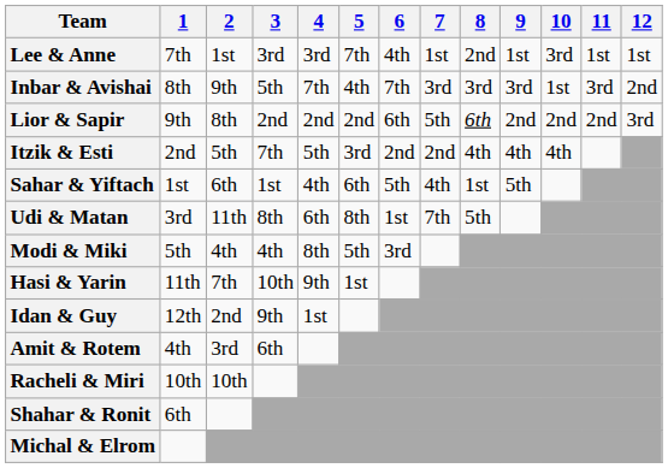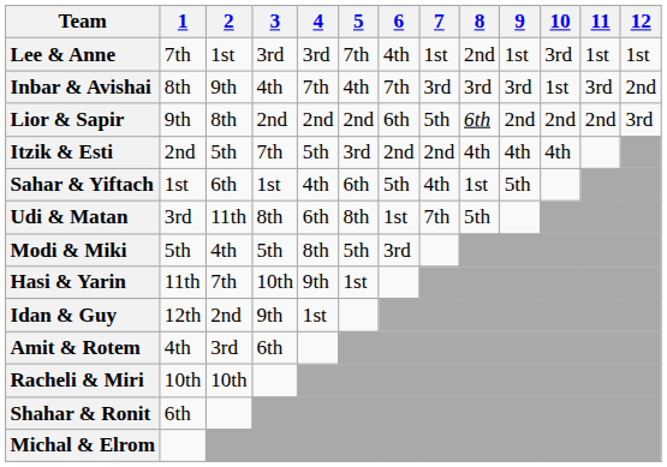Inbar & Avishai | 3: 5th -> 4th
Modi & Miki | 3: 4th -> 5th
